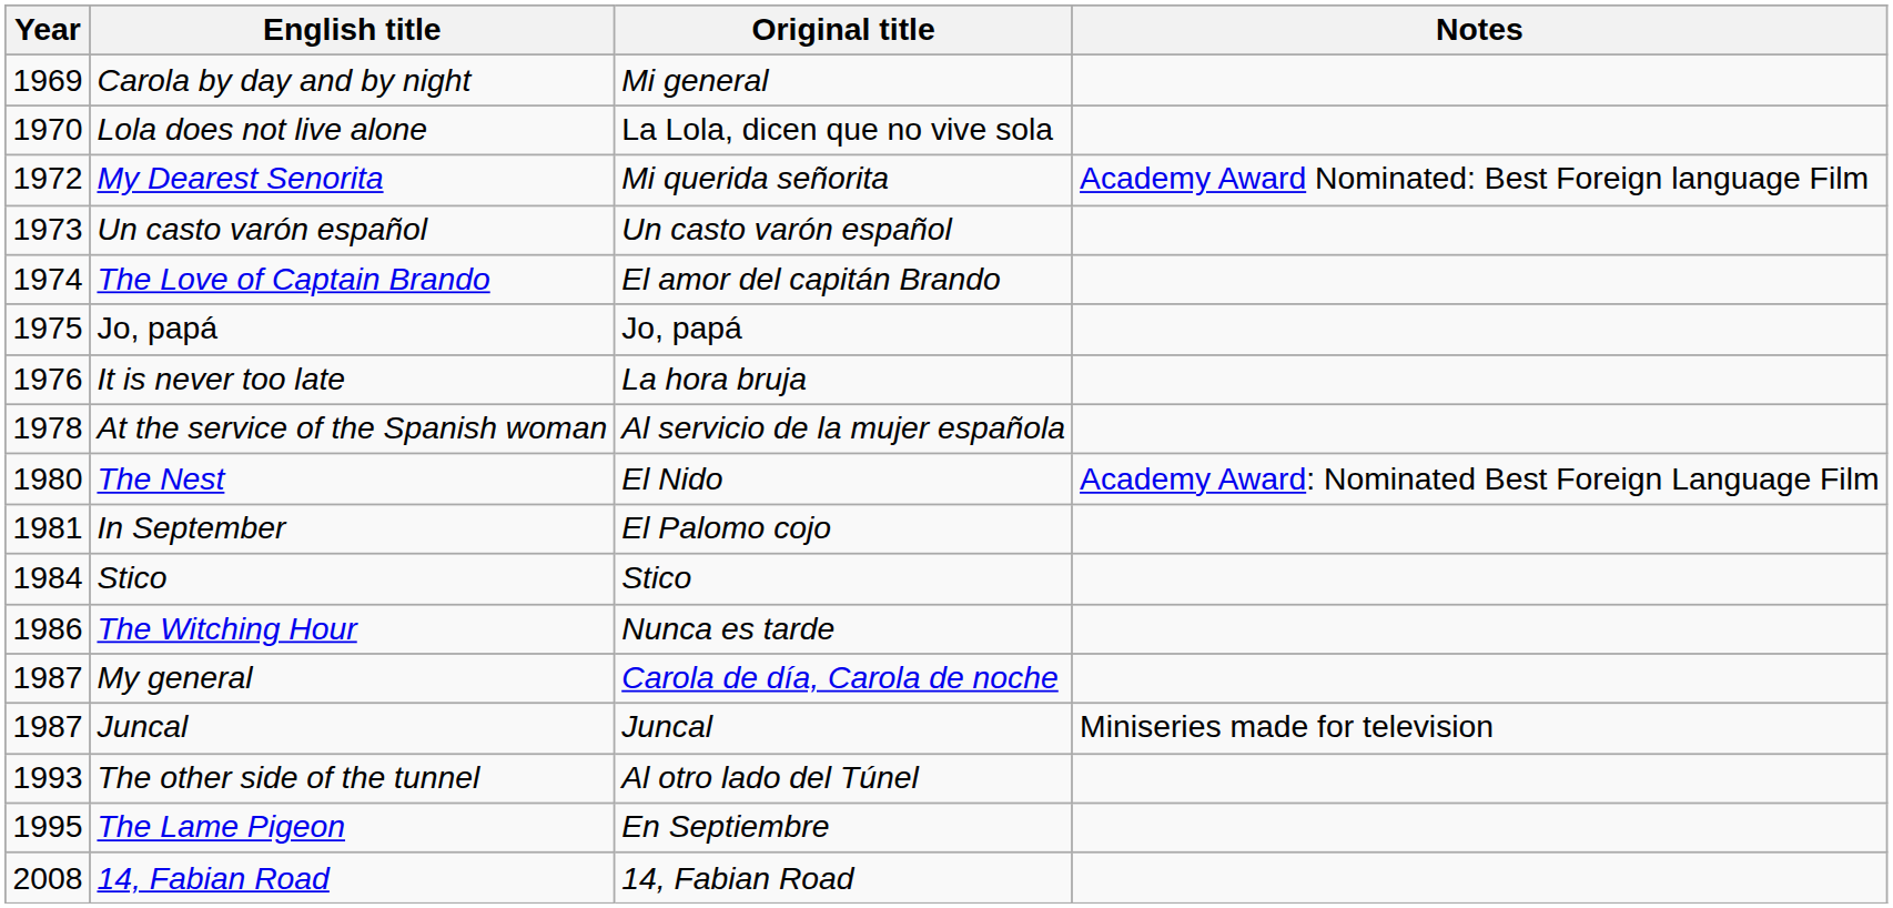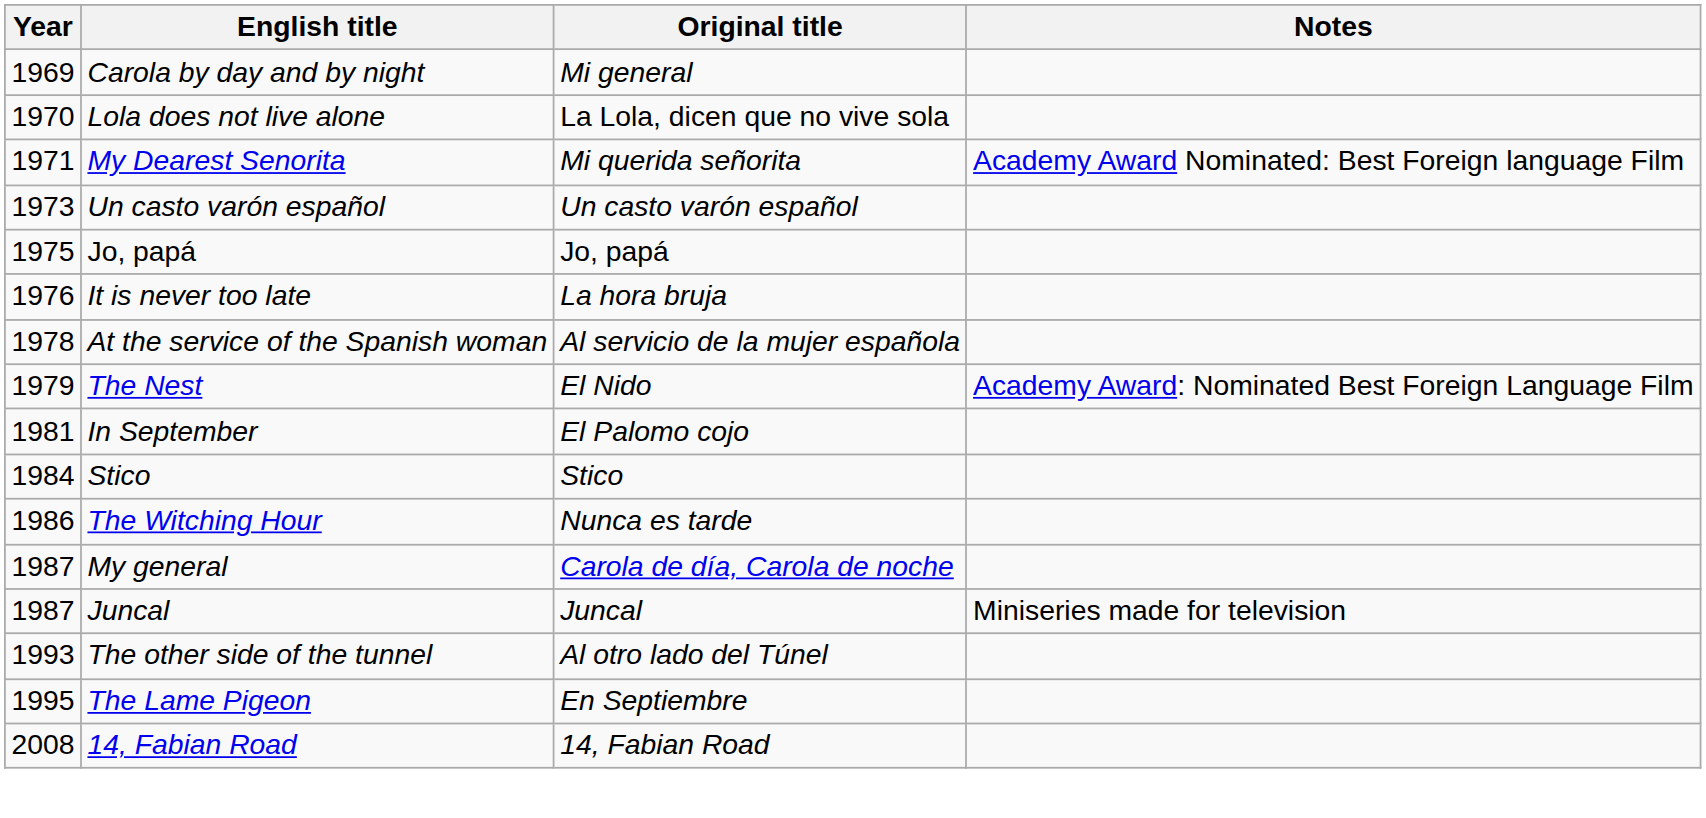My Dearest Senorita | Year: 1972 -> 1971
- row: 1974 | The Love of Captain Brando | El amor del capitán Brando
The Nest | Year: 1980 -> 1979
